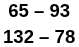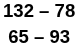rows swapped: 132 – 78 <-> 65 – 93
